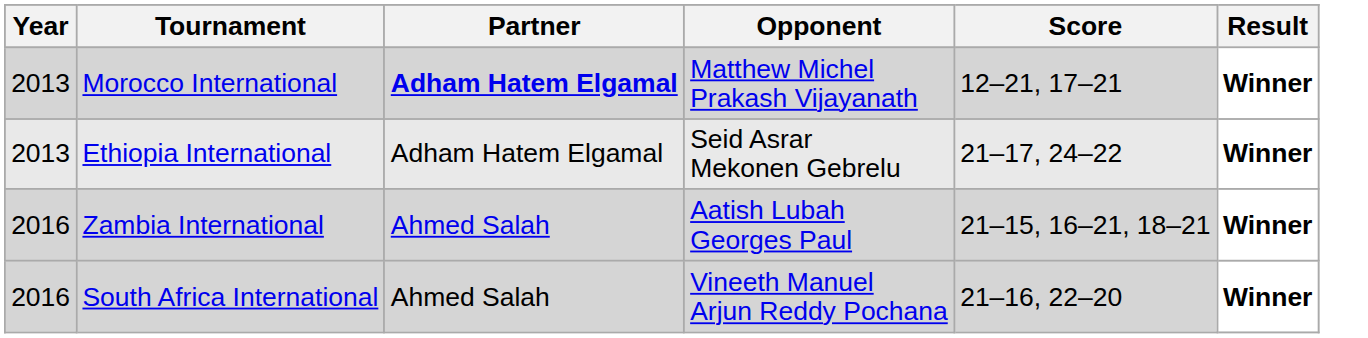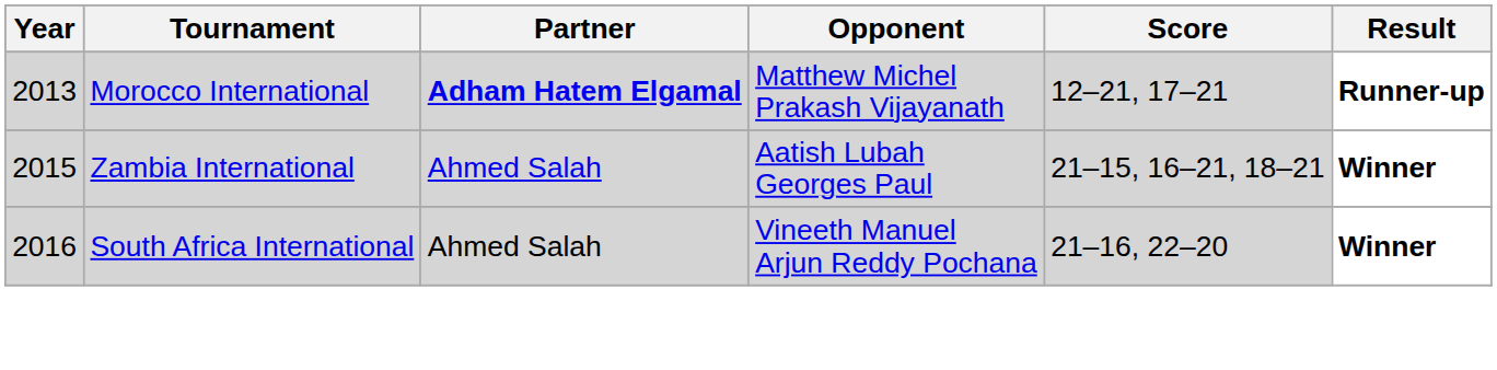Morocco International | Result: Winner -> Runner-up
- row: 2013 | Ethiopia International | Adham Hatem Elgamal | Seid Asrar Mekonen Gebrelu | 21–17, 24–22 | Winner
Zambia International | Year: 2016 -> 2015
